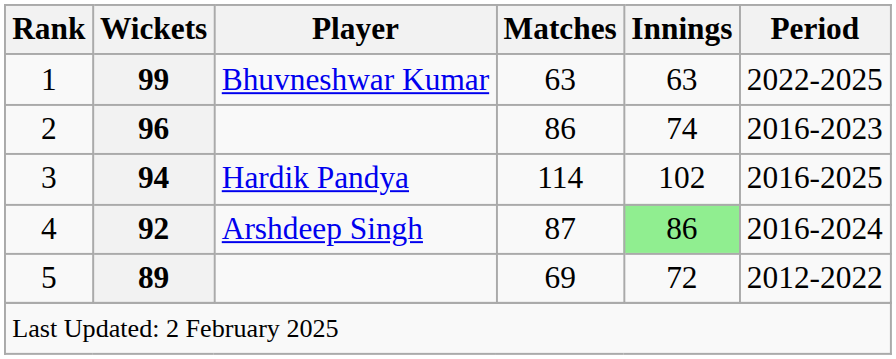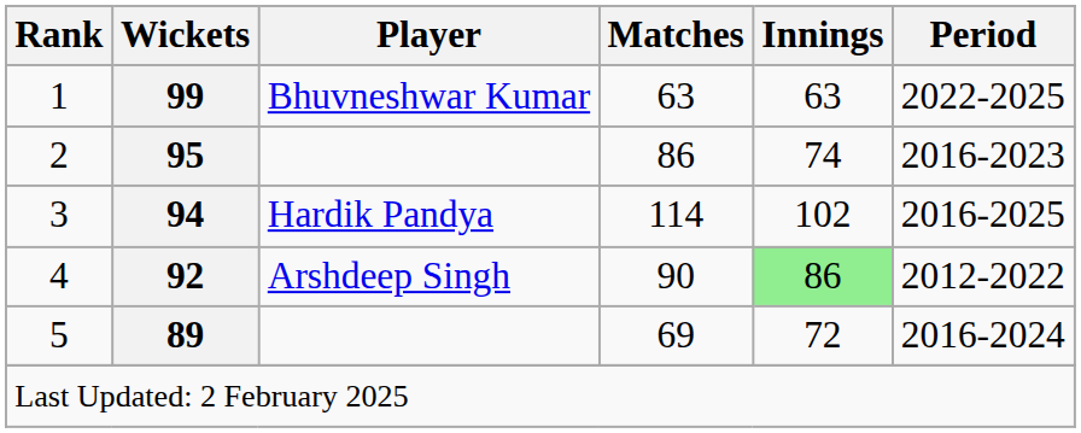2 | Wickets: 96 -> 95
4 | Matches: 87 -> 90
4 | Period: 2016-2024 -> 2012-2022
5 | Period: 2012-2022 -> 2016-2024
